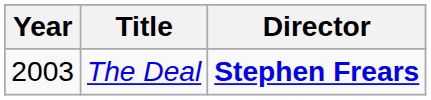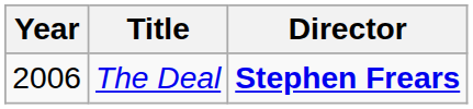The Deal | Year: 2003 -> 2006
